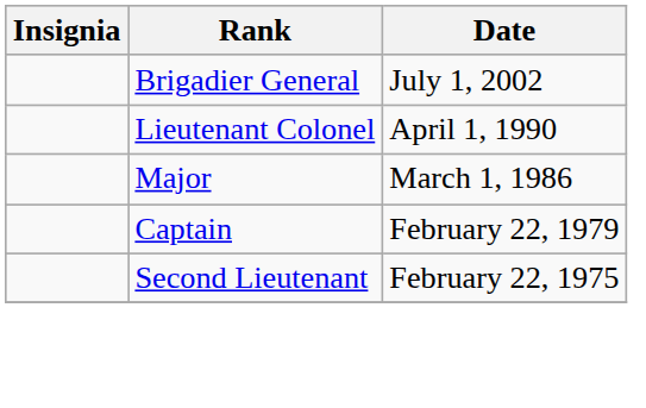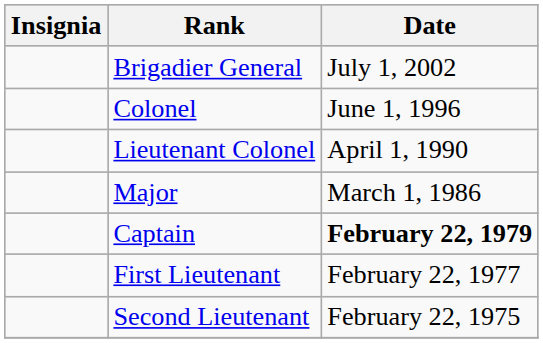+ row: Colonel | June 1, 1996
Captain | Date: normal -> bold
+ row: First Lieutenant | February 22, 1977
